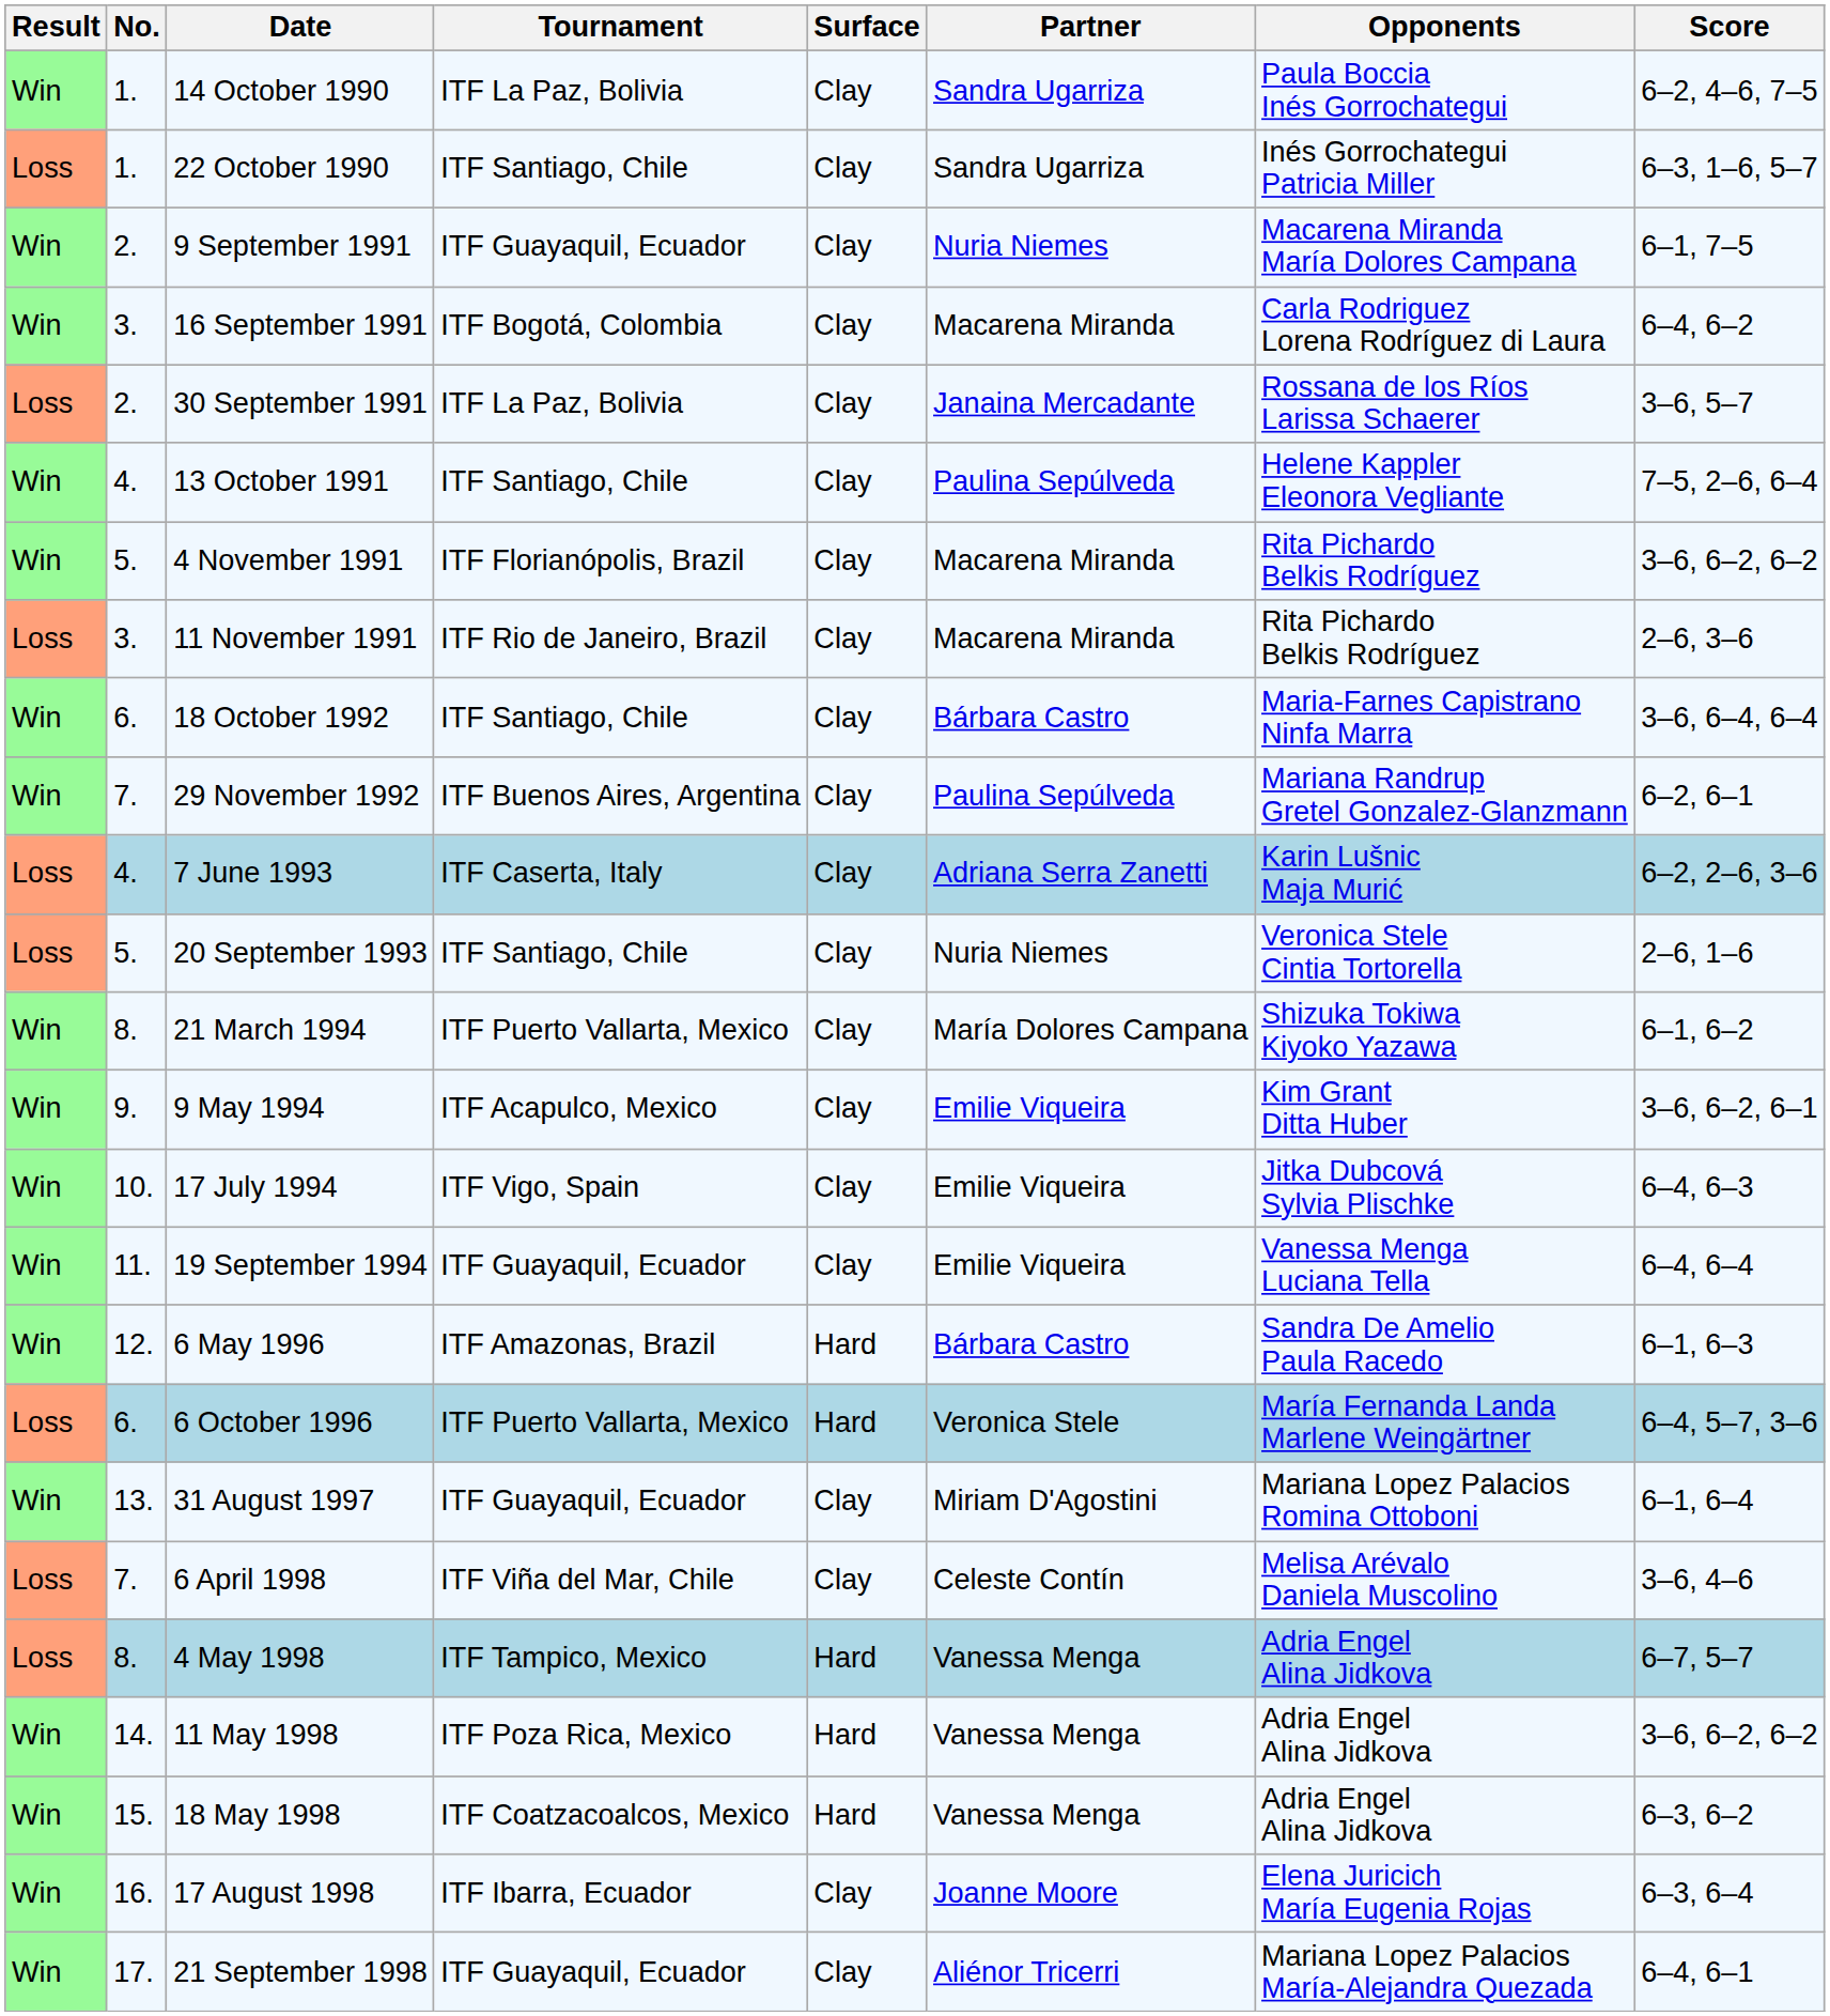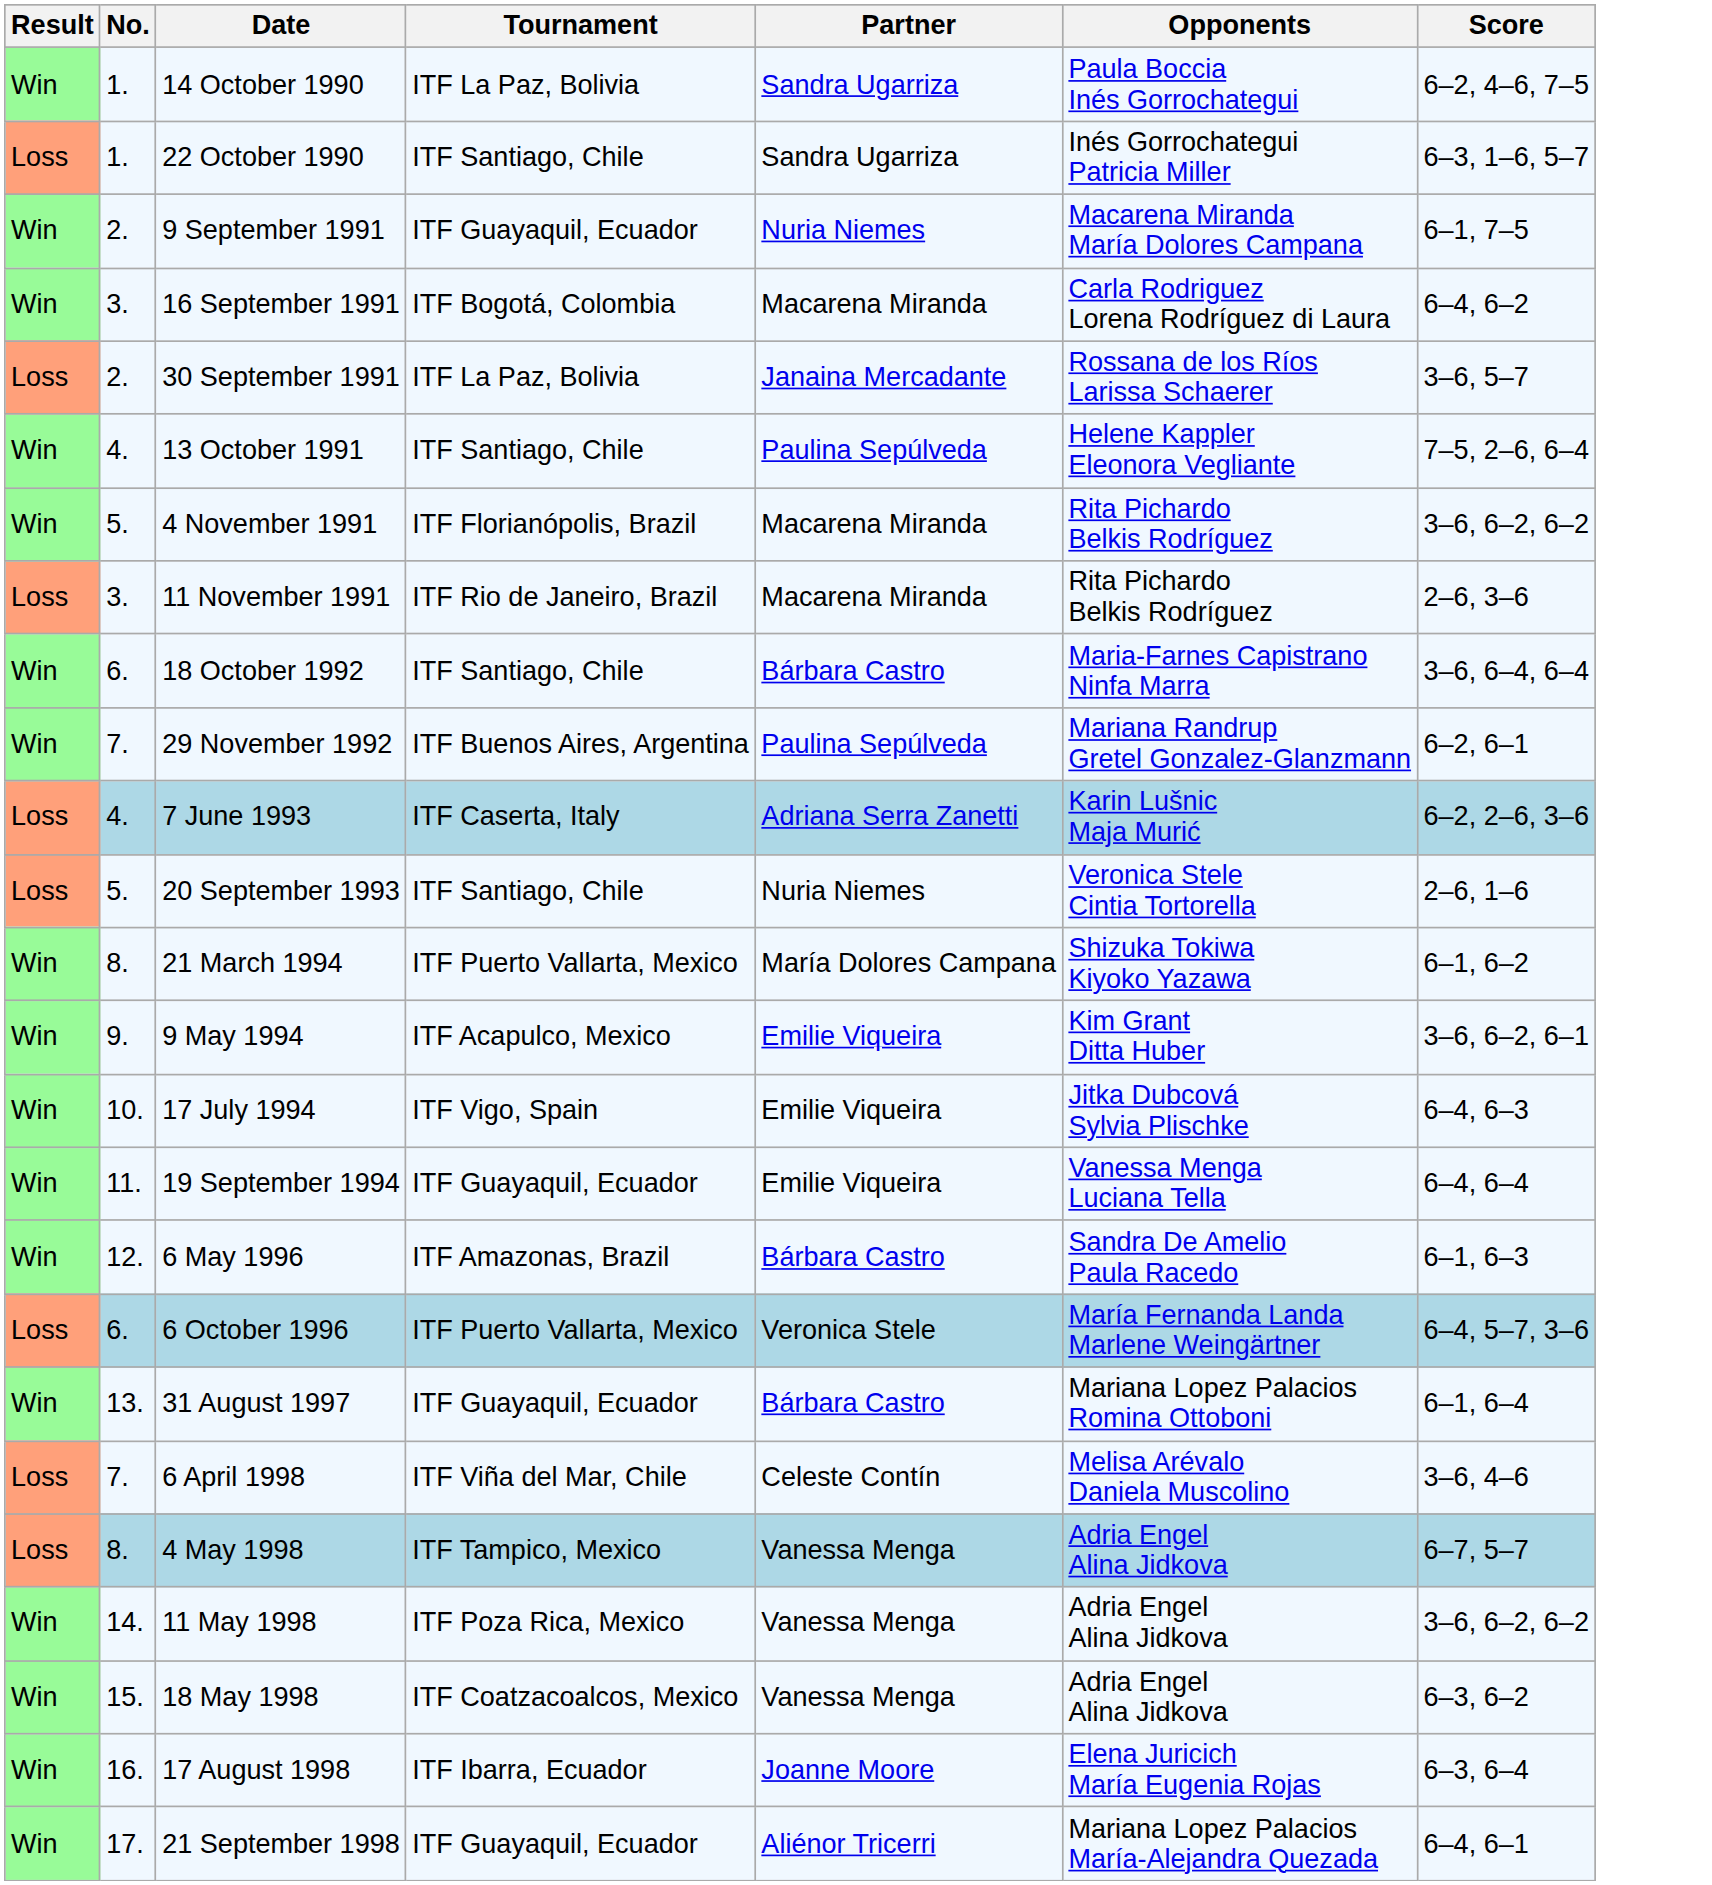- column: Surface | Clay | Clay | Clay | Clay | Clay | Clay | Clay | Clay | Clay | Clay | Clay | Clay | Clay | Clay | Clay | Clay | Hard | Hard | Clay | Clay | Hard | Hard | Hard | Clay | Clay
31 August 1997 | Partner: Miriam D'Agostini -> Bárbara Castro
